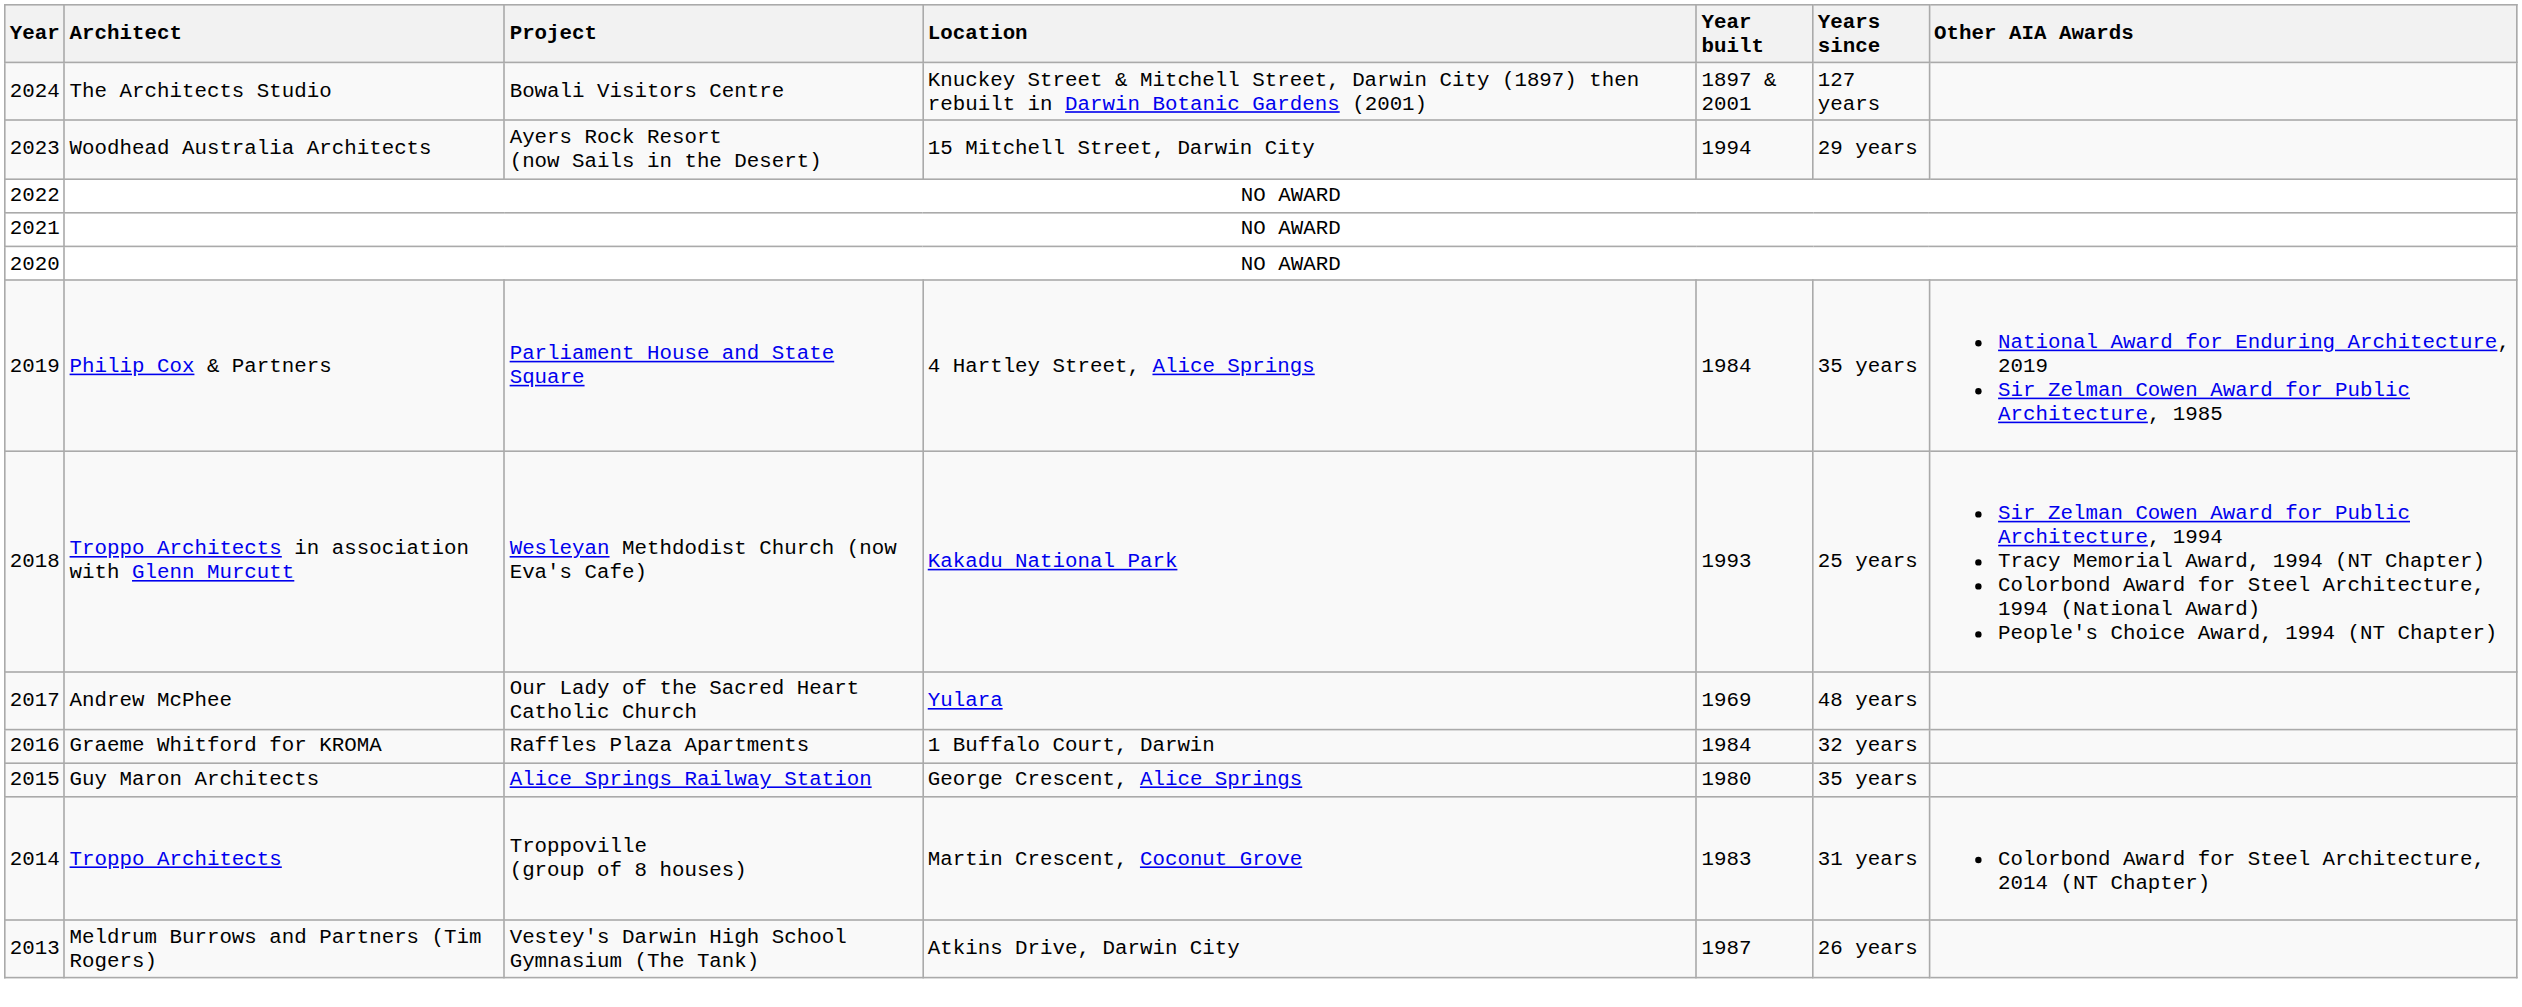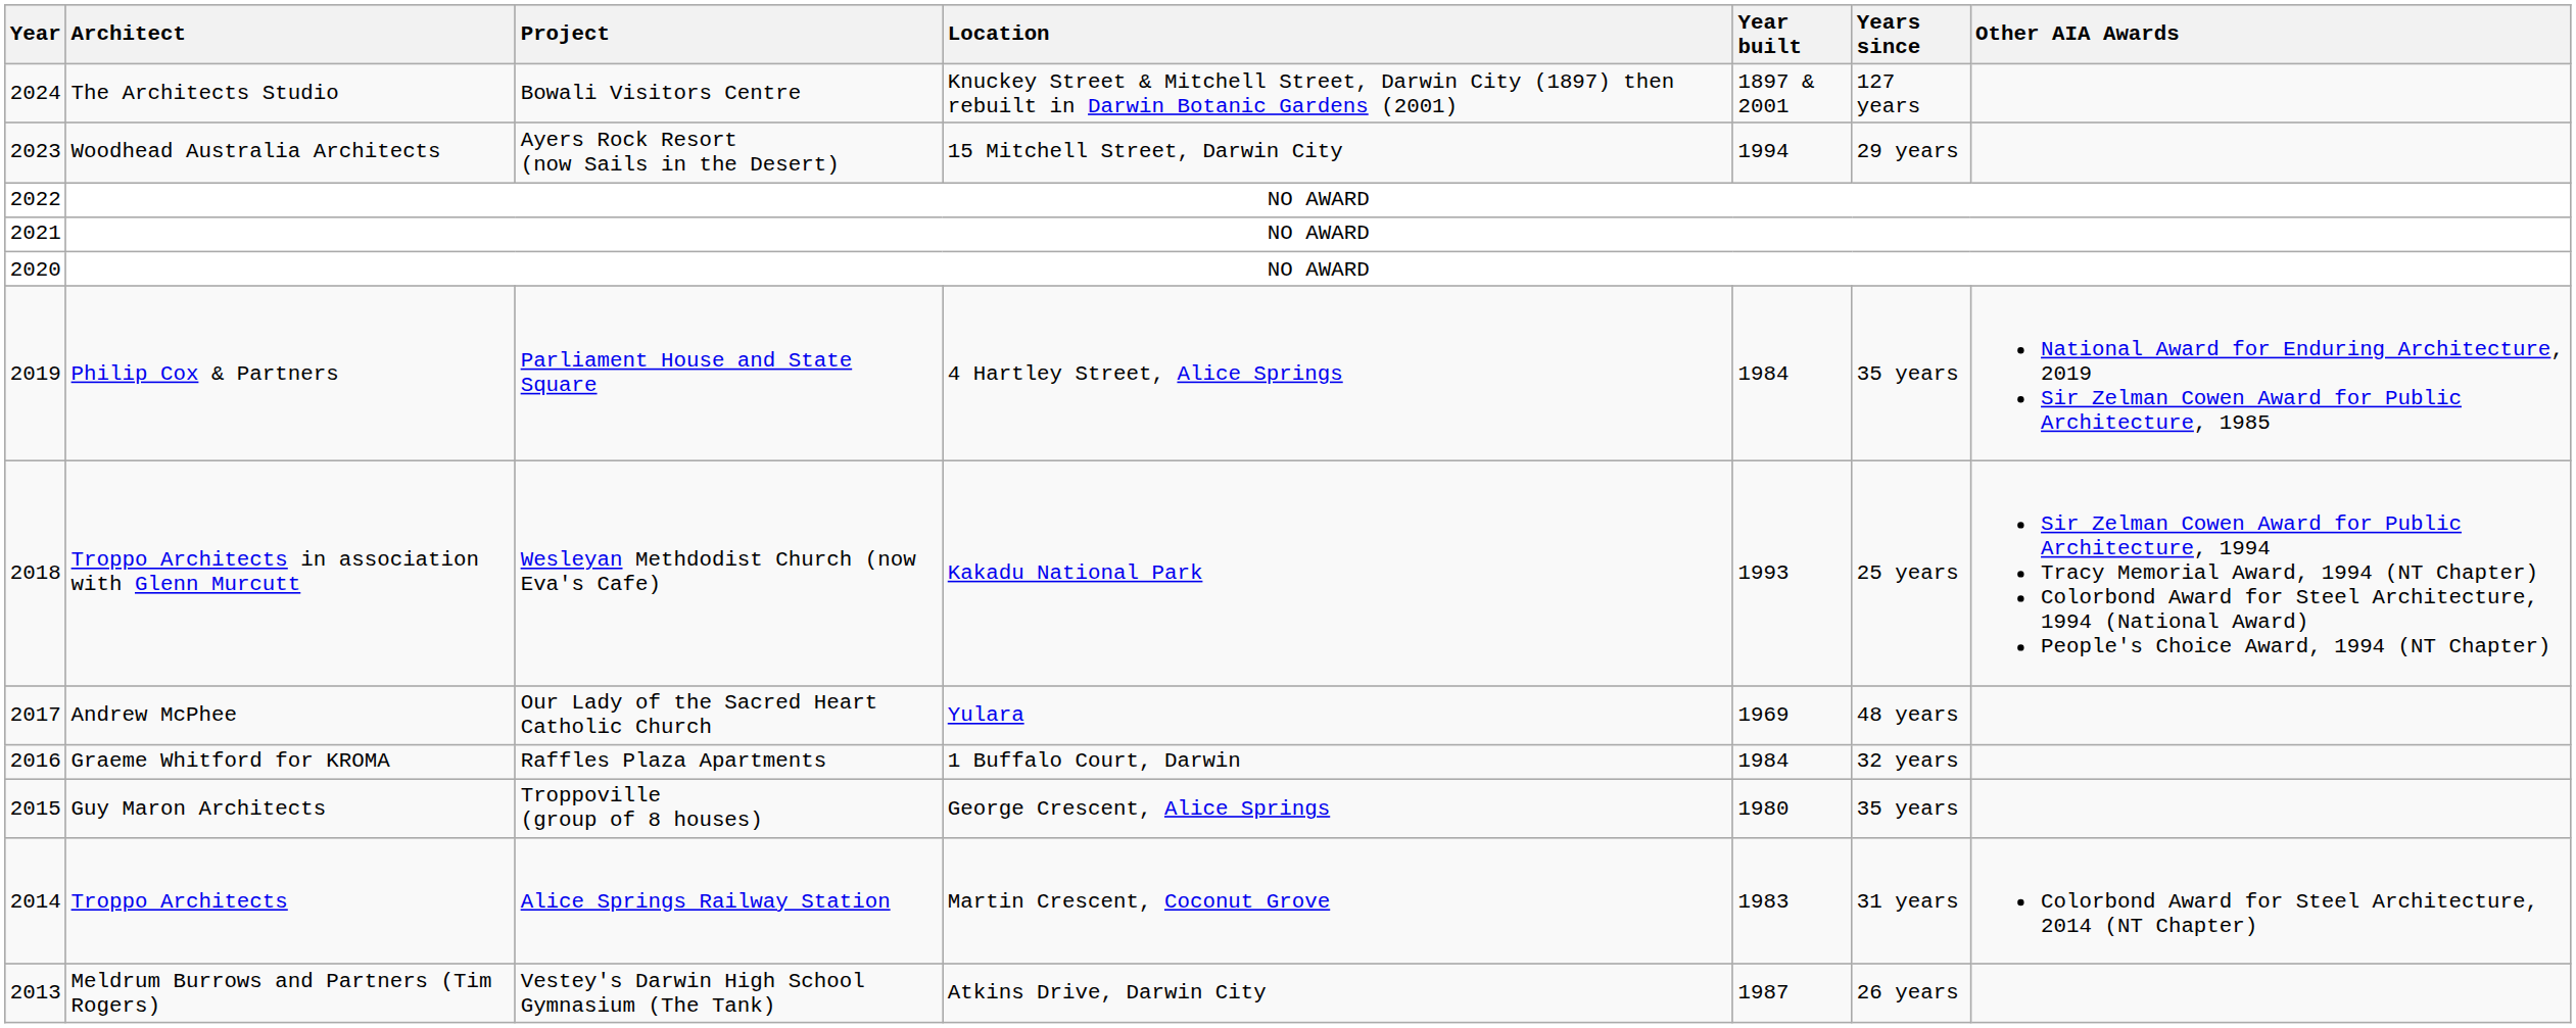2015 | Project: Alice Springs Railway Station -> Troppoville (group of 8 houses)
2014 | Project: Troppoville (group of 8 houses) -> Alice Springs Railway Station
